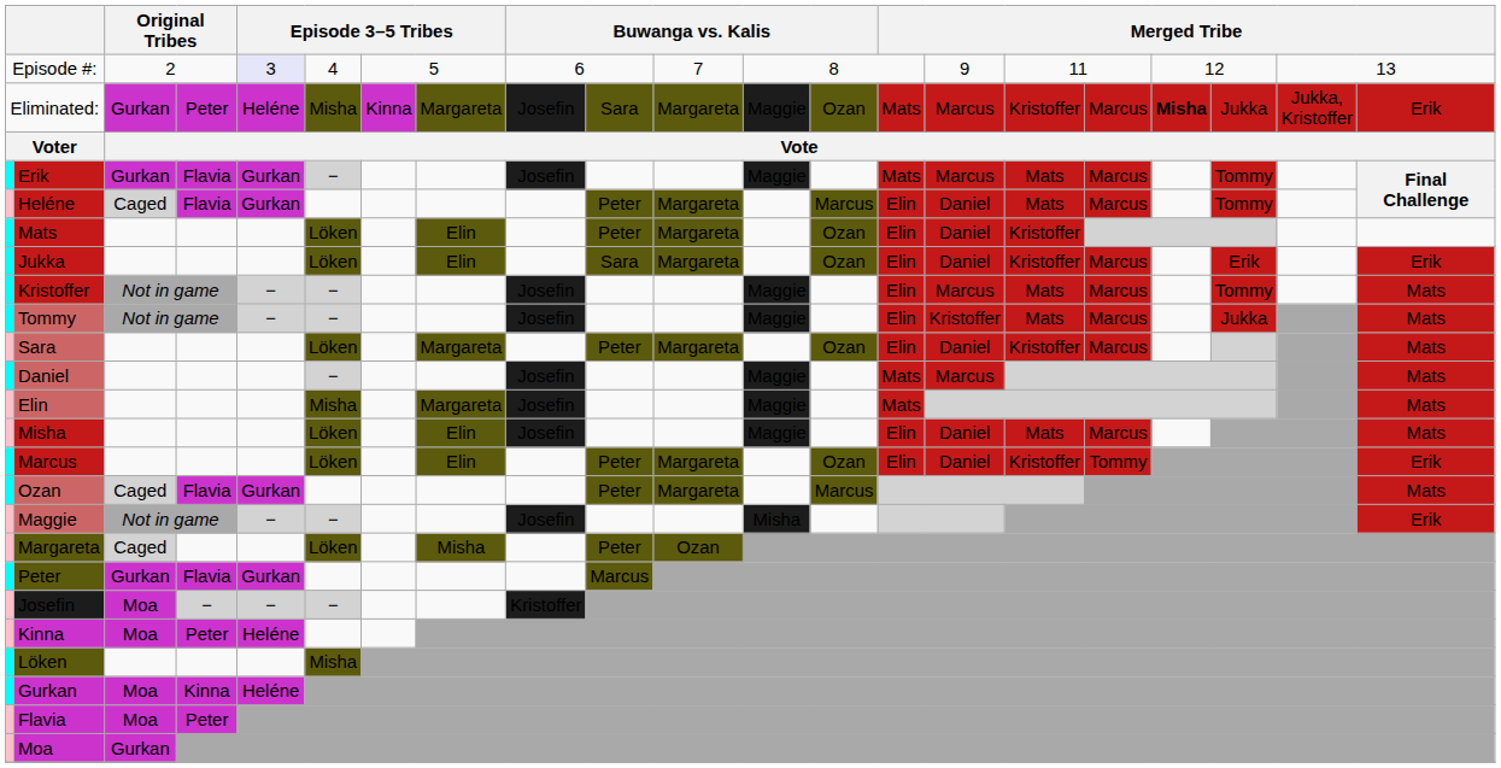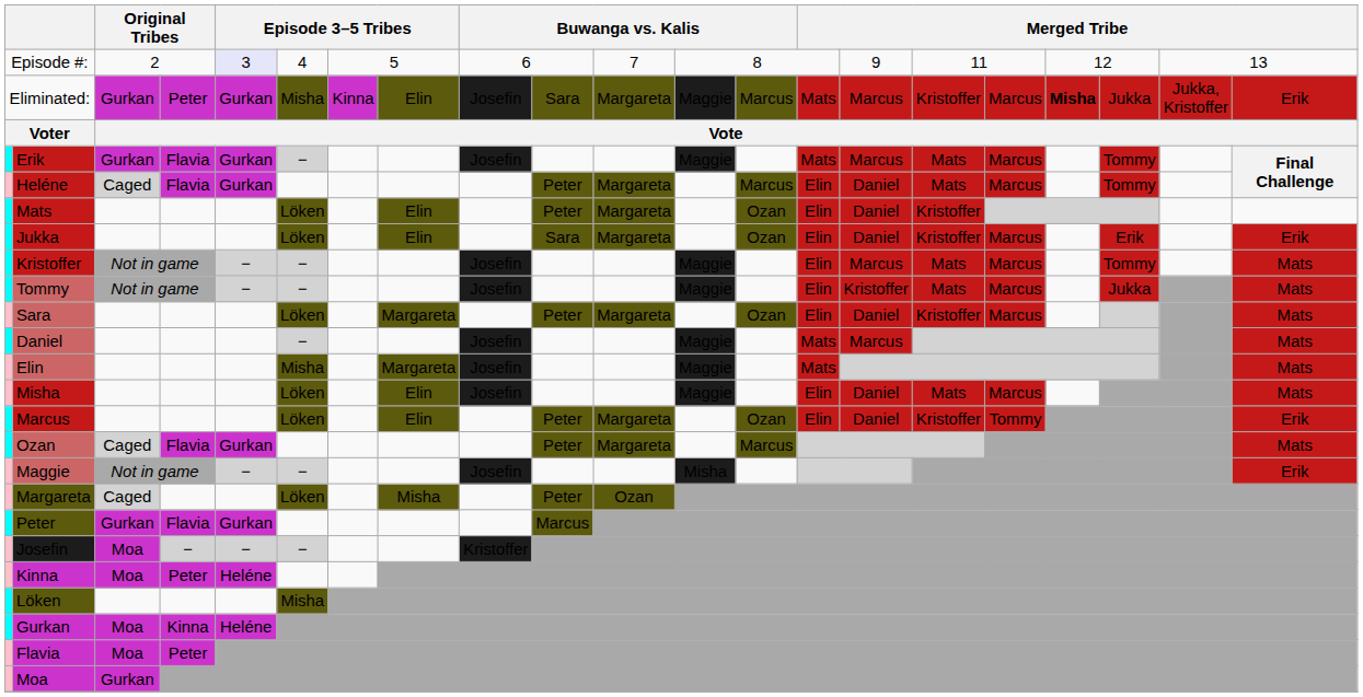Eliminated: | column 5: Heléne -> Gurkan
Eliminated: | column 8: Margareta -> Elin
Eliminated: | column 13: Ozan -> Marcus
